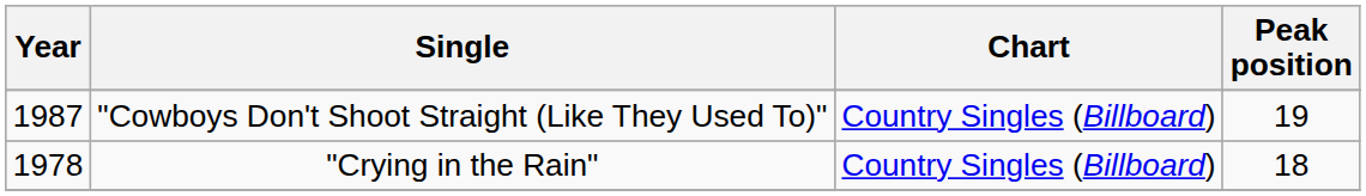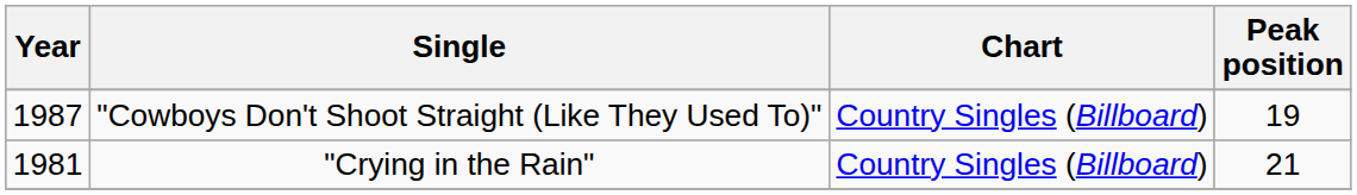"Crying in the Rain" | Year: 1978 -> 1981
"Crying in the Rain" | Peak position: 18 -> 21
